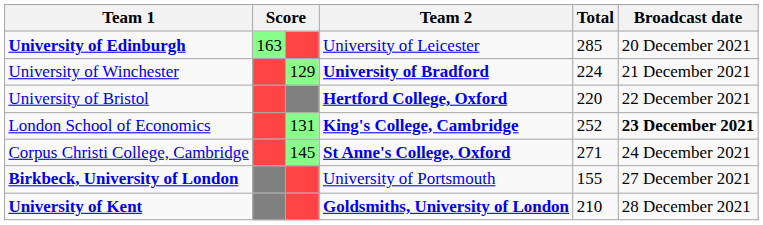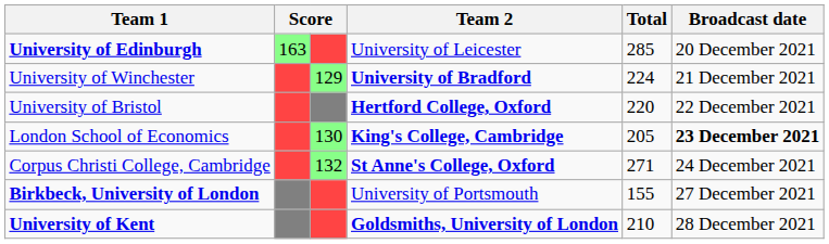London School of Economics | column 3: 131 -> 130
London School of Economics | Total: 252 -> 205
Corpus Christi College, Cambridge | column 3: 145 -> 132
